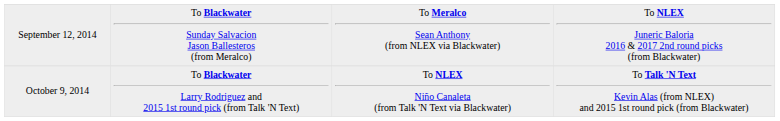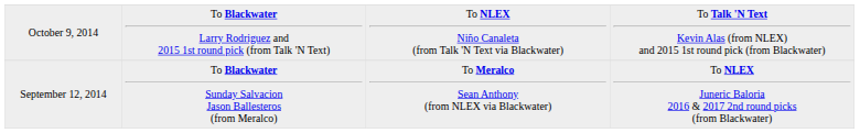rows swapped: September 12, 2014 <-> October 9, 2014
